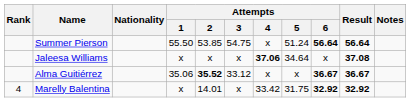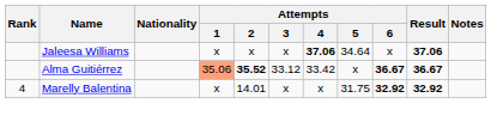- row: Summer Pierson | 55.50 | 53.85 | 54.75 | x | 51.24 | 56.64 | 56.64
Jaleesa Williams | Result: 37.08 -> 37.06
Alma Guitiérrez | Attempts / 1: no background -> lightsalmon background
Alma Guitiérrez | Attempts / 4: x -> 33.42
Marelly Balentina | Attempts / 4: 33.42 -> x
